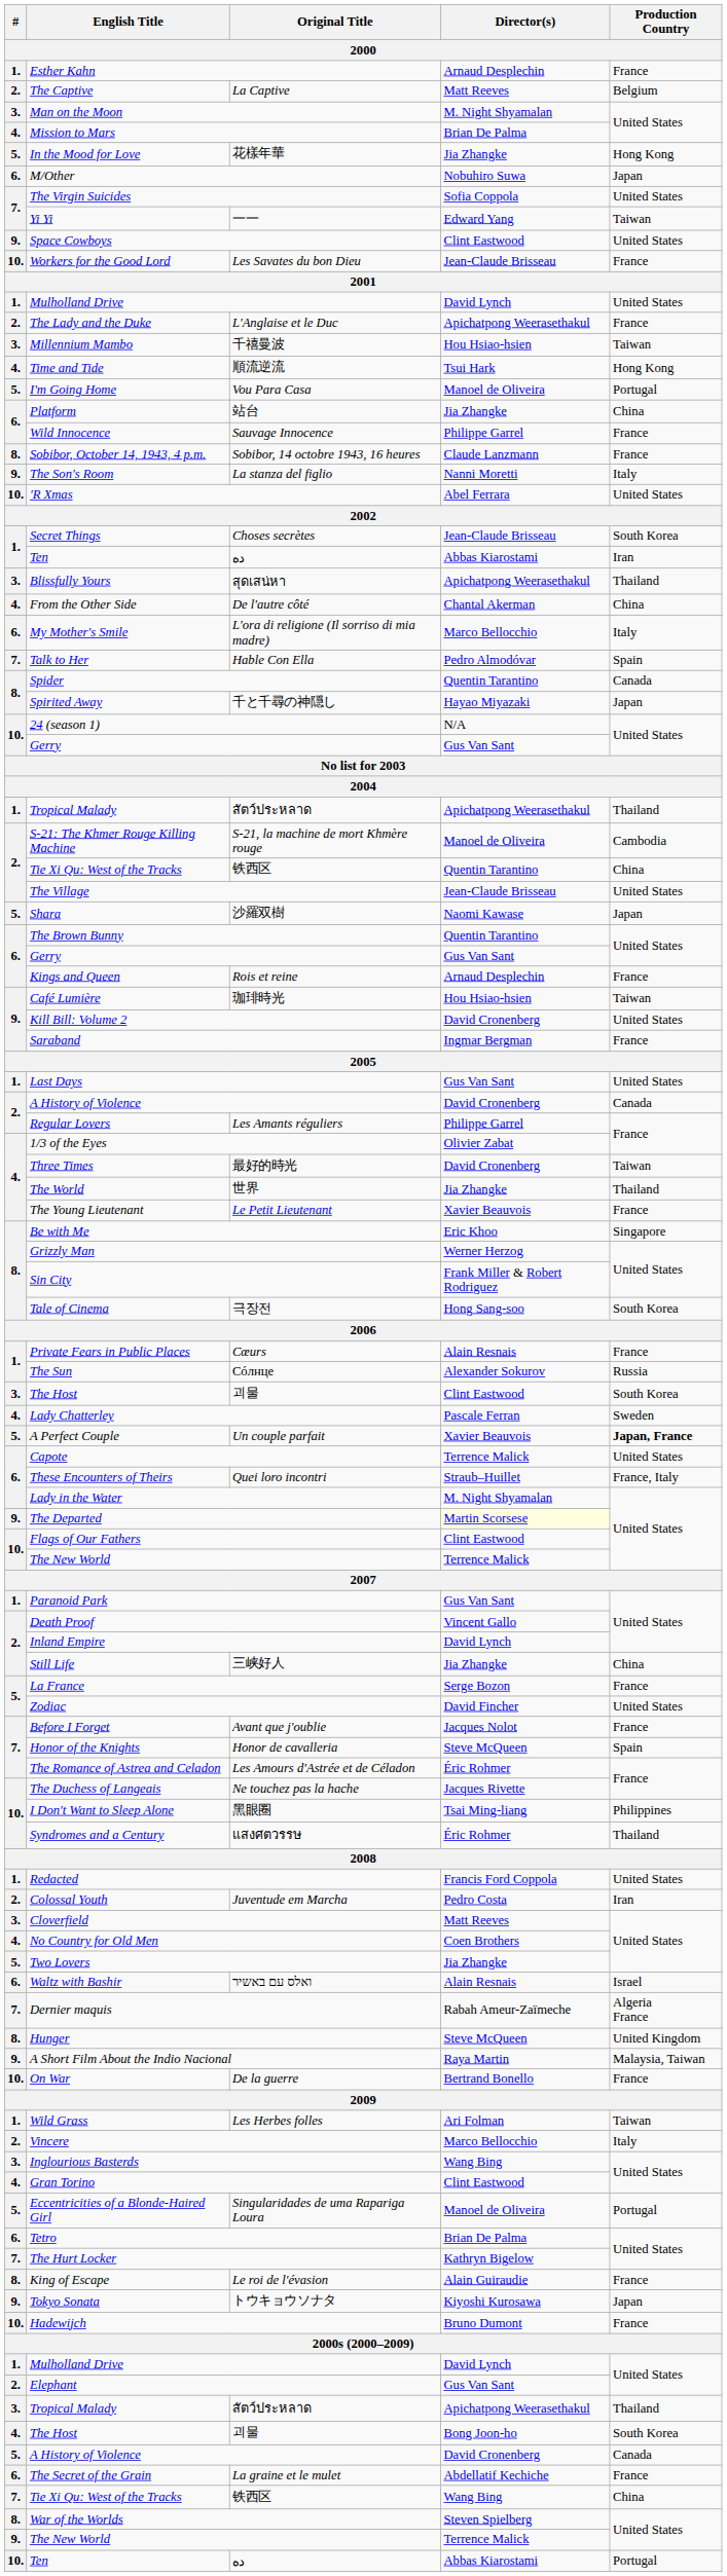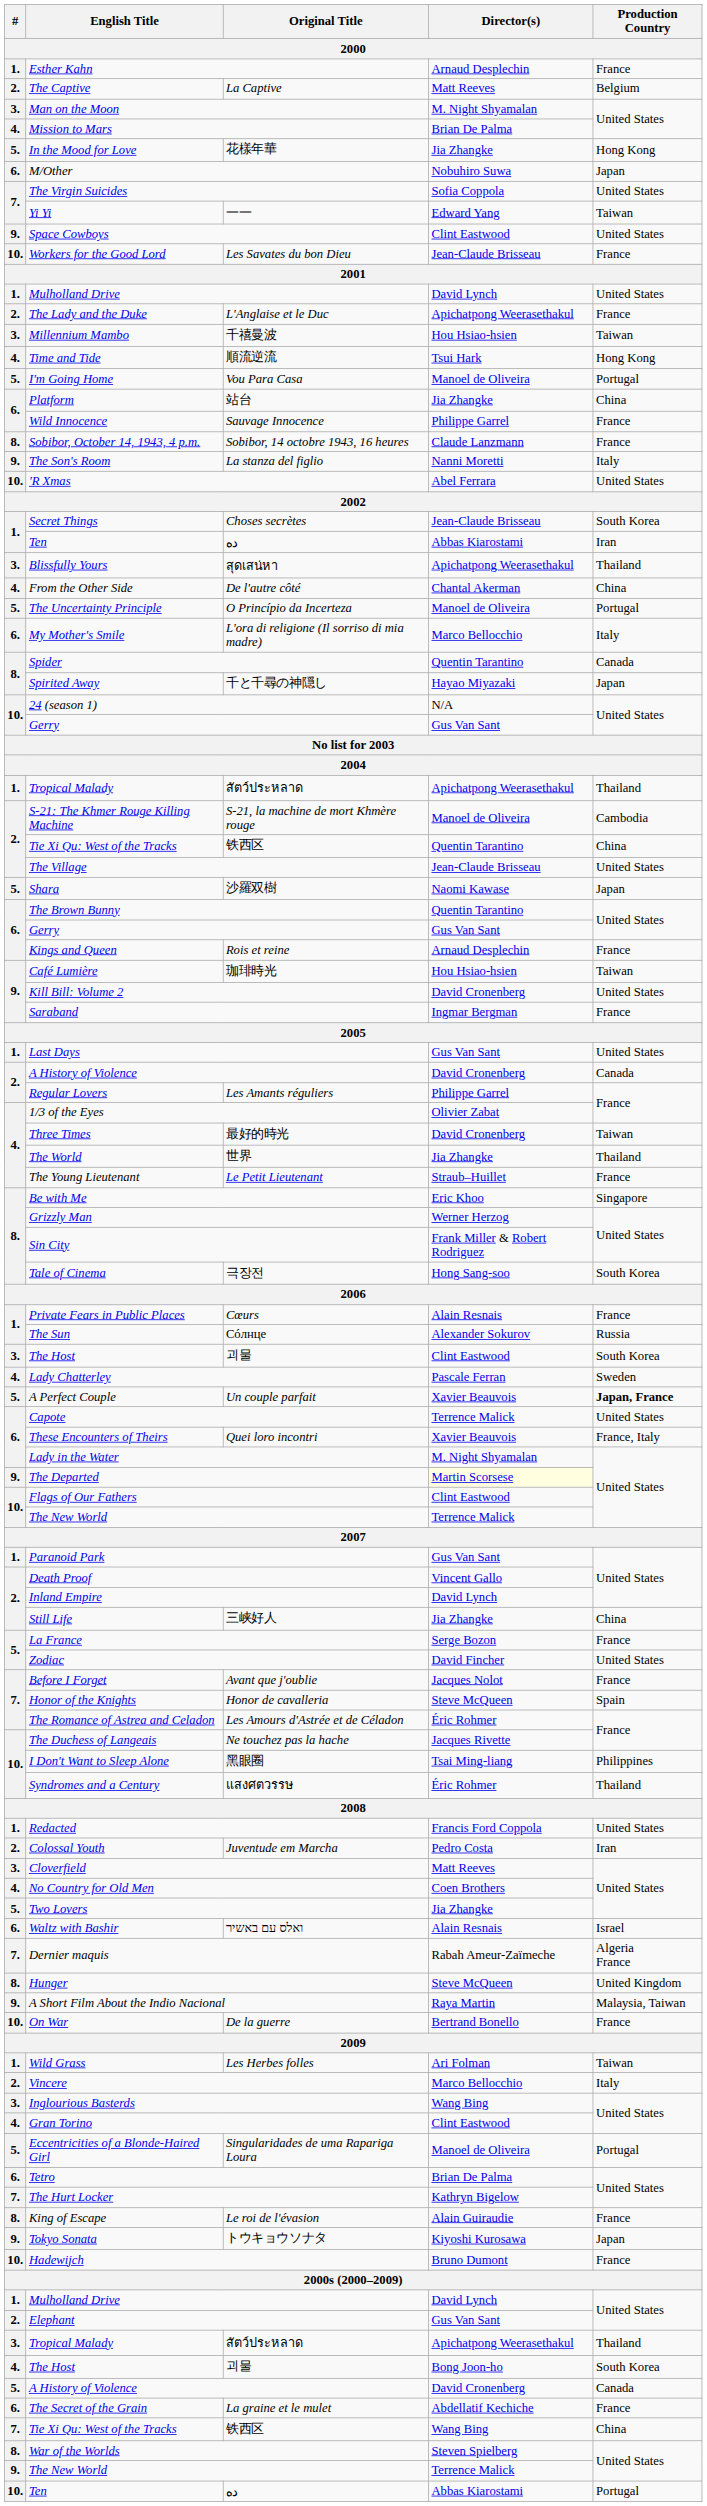+ row: 5. | The Uncertainty Principle | O Princípio da Incerteza | Manoel de Oliveira | Portugal
- row: 7. | Talk to Her | Hable Con Ella | Pedro Almodóvar | Spain
The Young Lieutenant | Director(s): Xavier Beauvois -> Straub–Huillet
These Encounters of Theirs | Director(s): Straub–Huillet -> Xavier Beauvois
